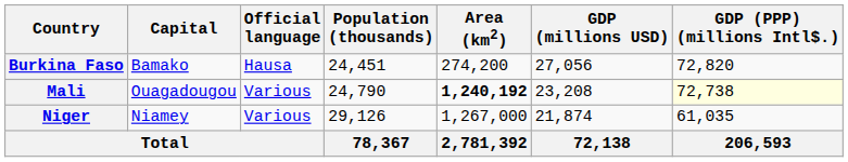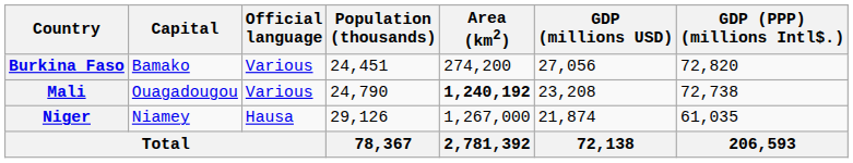Burkina Faso | Official language: Hausa -> Various
Mali | GDP (PPP) (millions Intl$.): lightyellow background -> no background
Niger | Official language: Various -> Hausa
